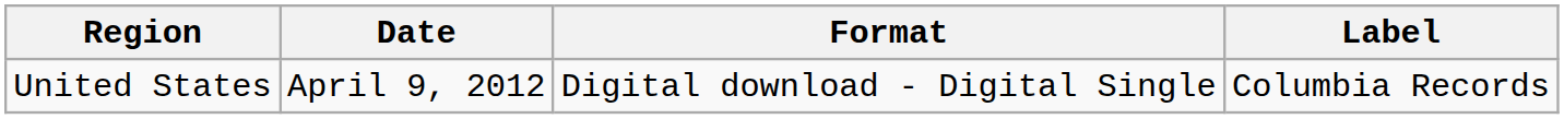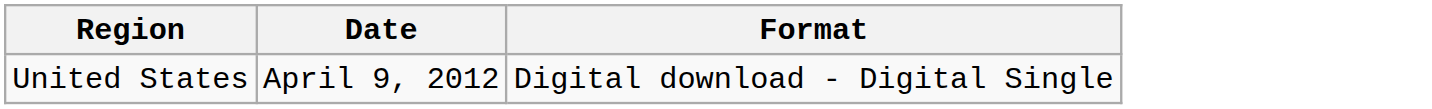- column: Label | Columbia Records
